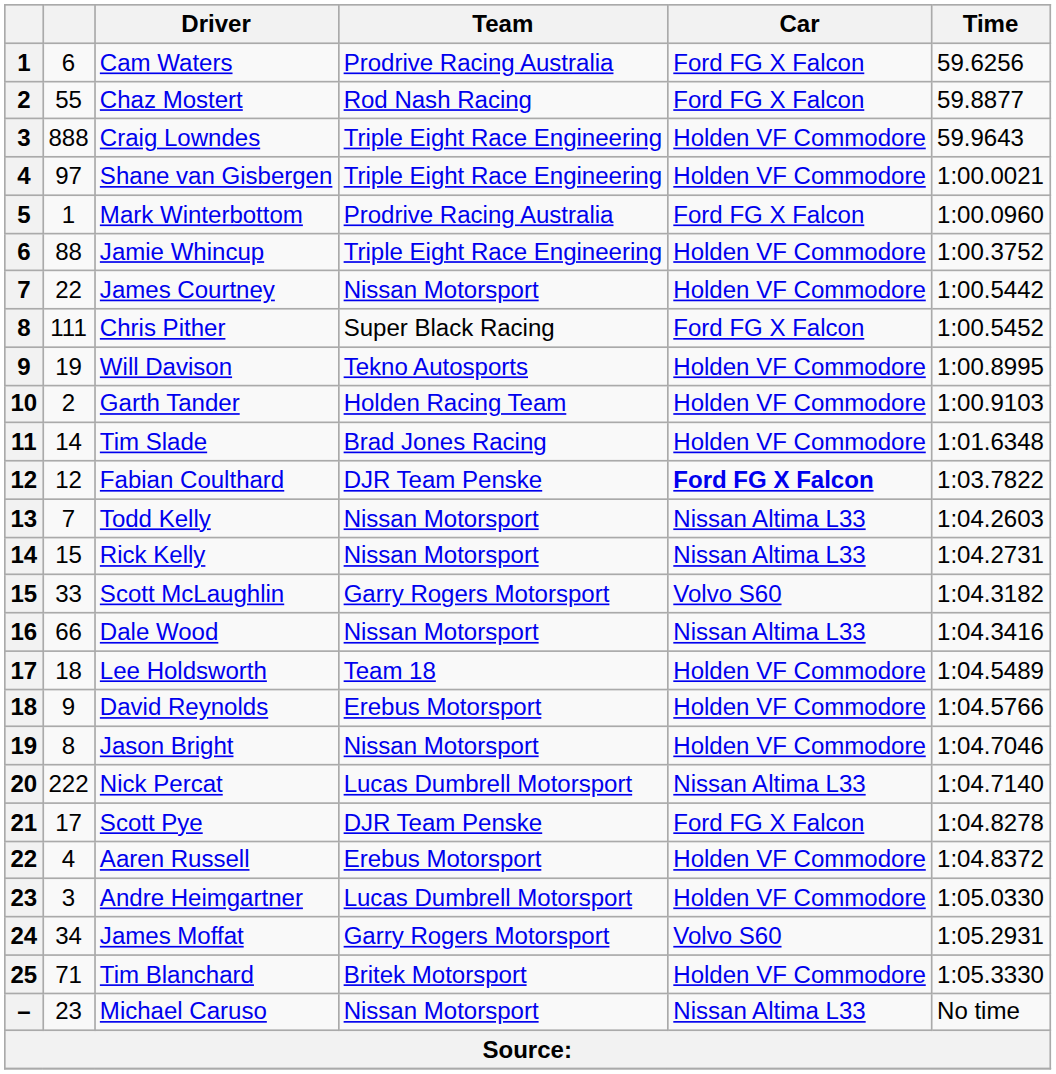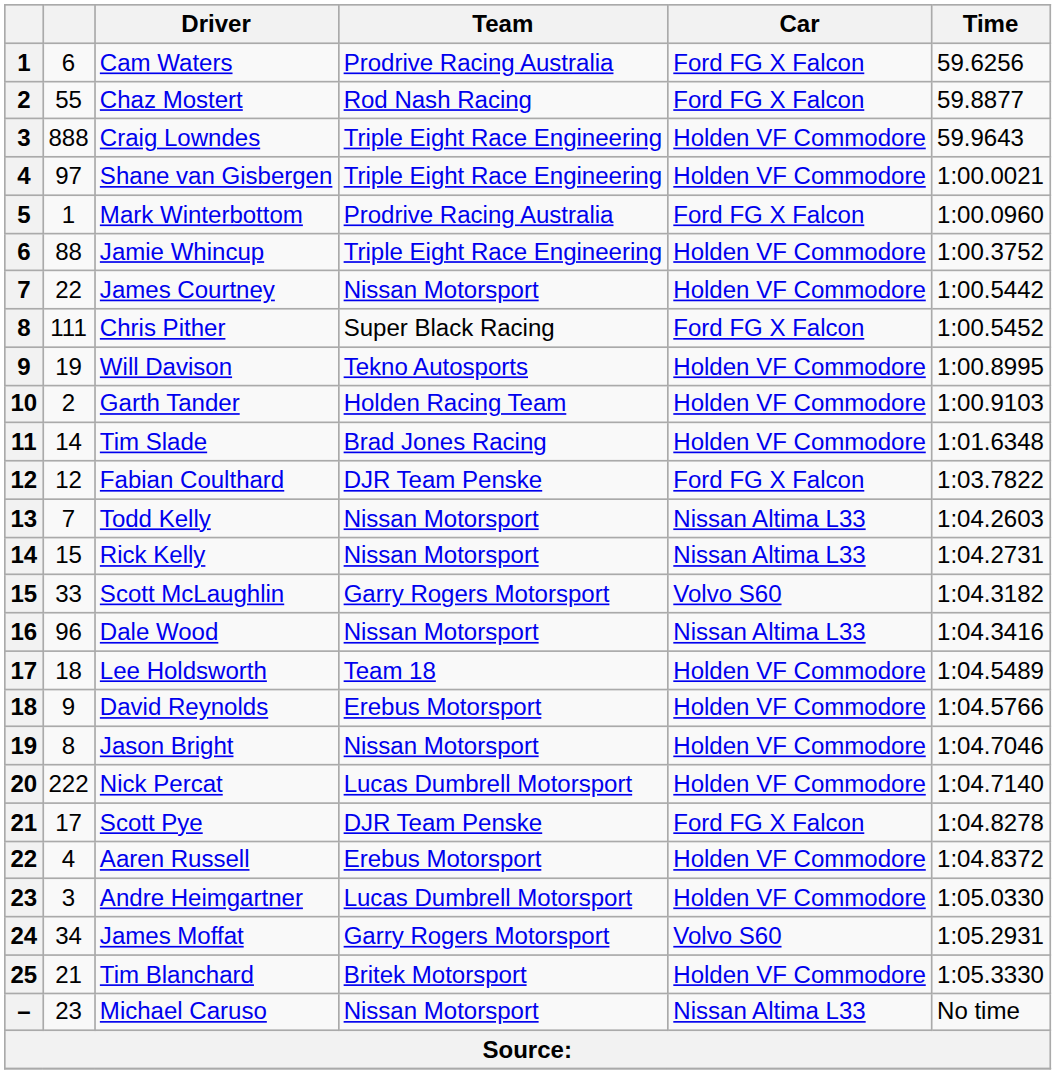Fabian Coulthard | Car: bold -> normal
Dale Wood | column 2: 66 -> 96
Nick Percat | Car: Nissan Altima L33 -> Holden VF Commodore
Tim Blanchard | column 2: 71 -> 21
